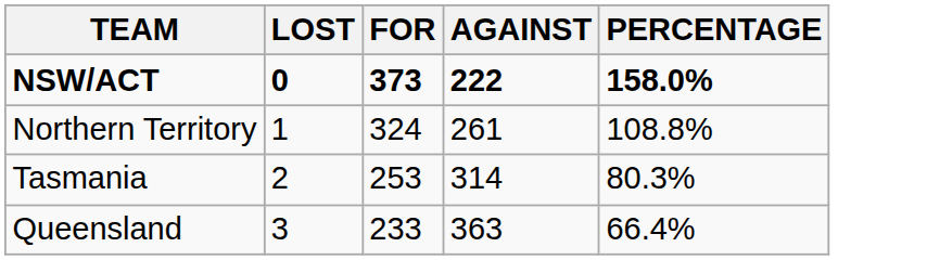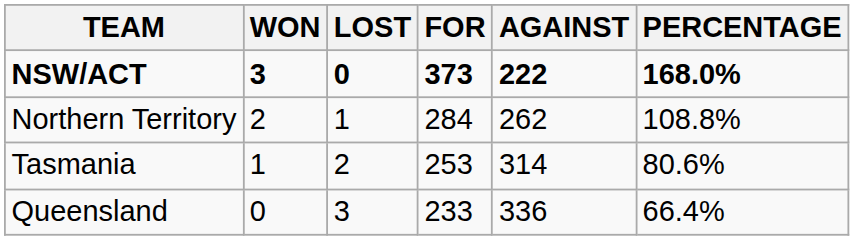+ column: WON | 3 | 2 | 1 | 0
NSW/ACT | PERCENTAGE: 158.0% -> 168.0%
Northern Territory | FOR: 324 -> 284
Northern Territory | AGAINST: 261 -> 262
Tasmania | PERCENTAGE: 80.3% -> 80.6%
Queensland | AGAINST: 363 -> 336
